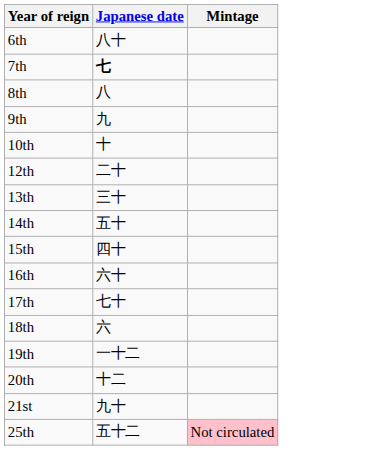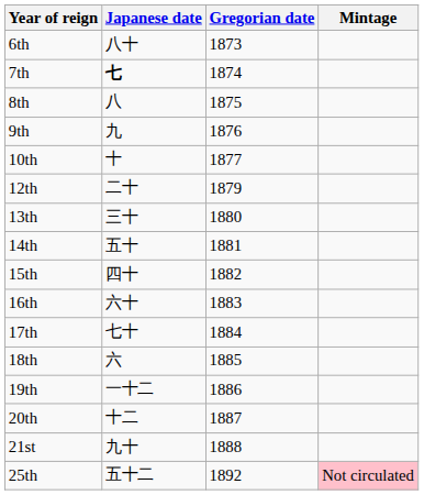+ column: Gregorian date | 1873 | 1874 | 1875 | 1876 | 1877 | 1879 | 1880 | 1881 | 1882 | 1883 | 1884 | 1885 | 1886 | 1887 | 1888 | 1892
